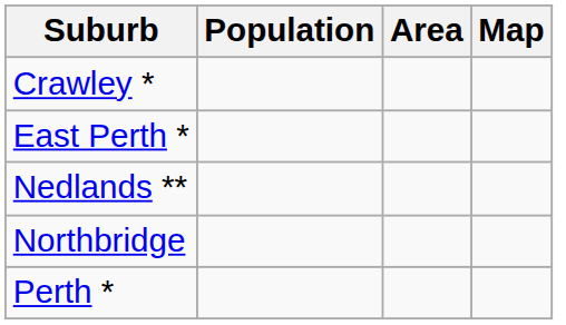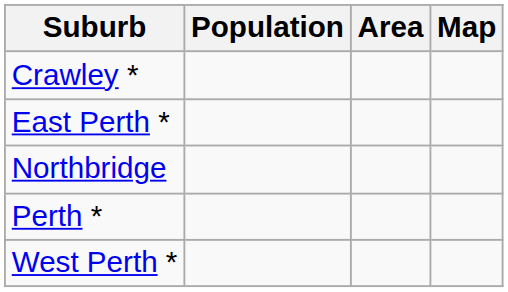- row: Nedlands **
+ row: West Perth *
